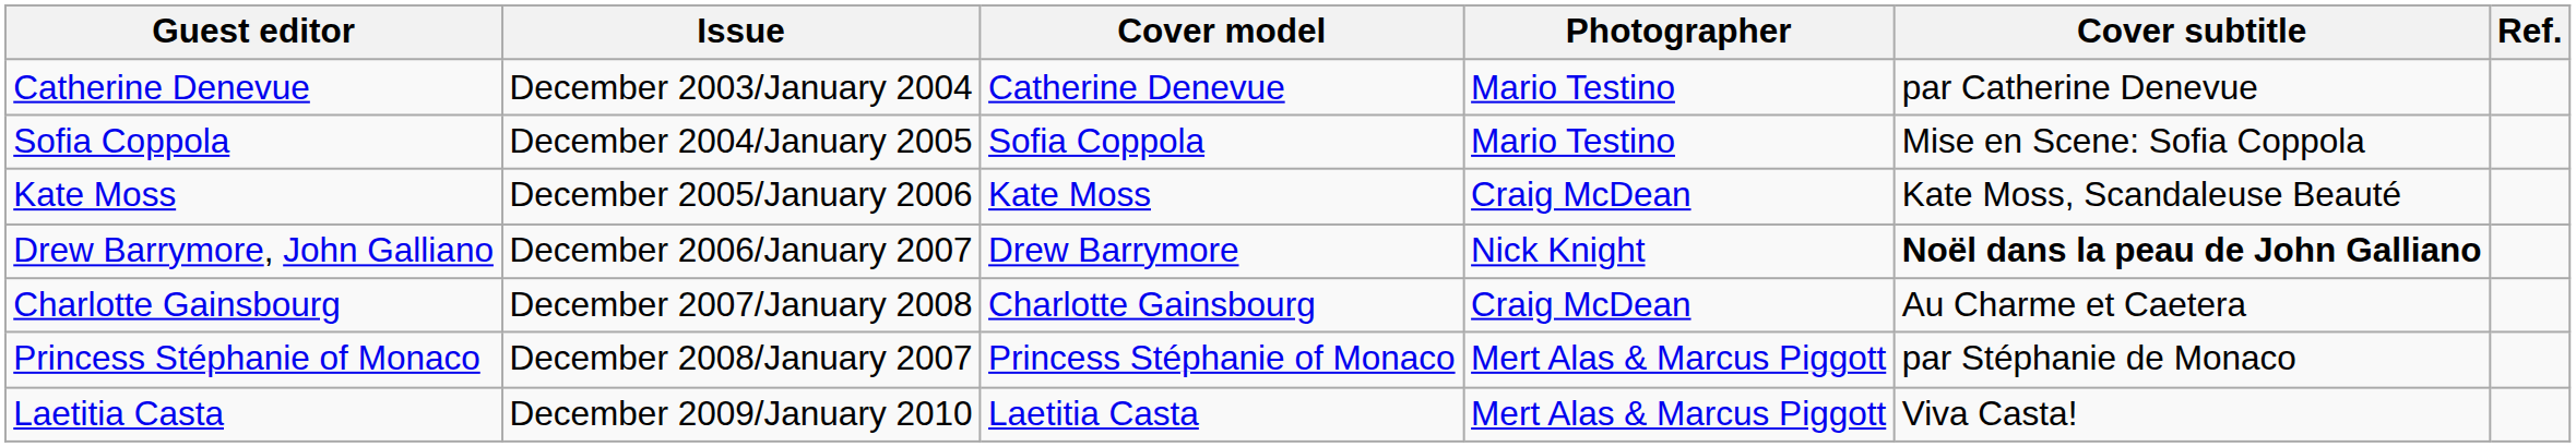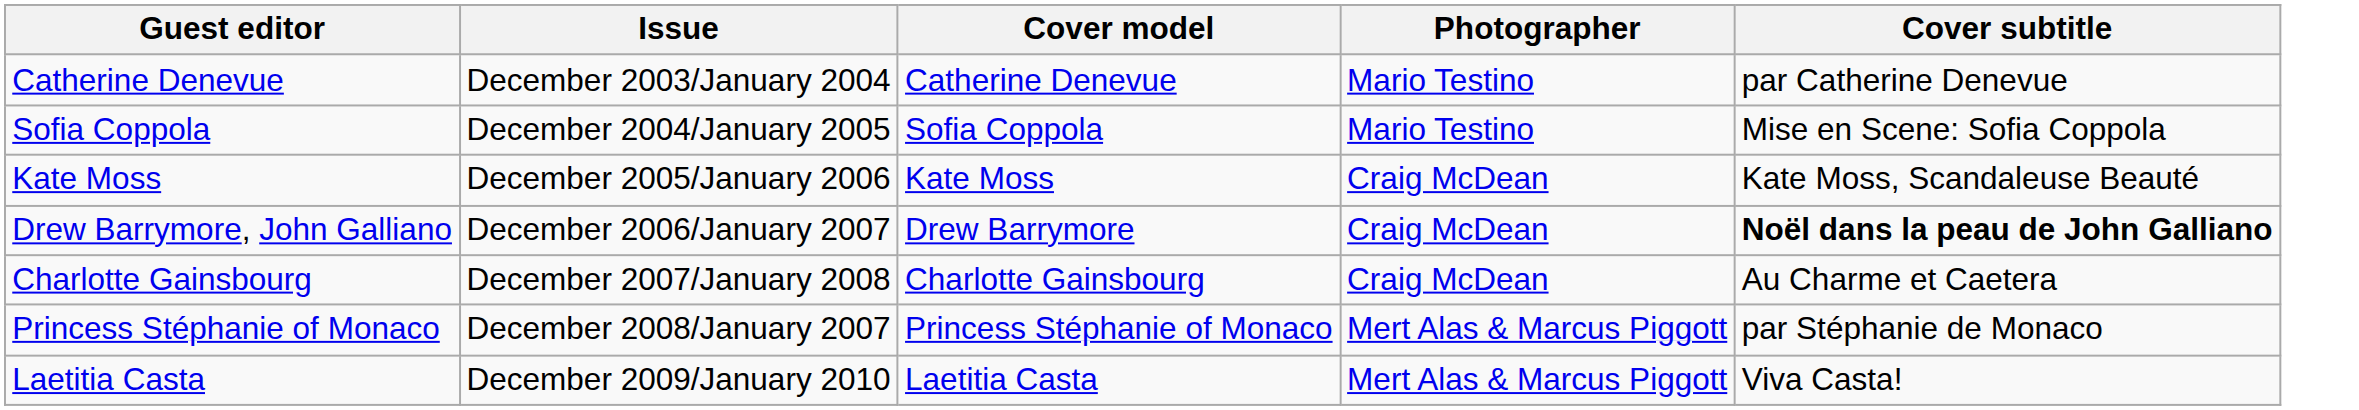- column: Ref.
Drew Barrymore, John Galliano | Photographer: Nick Knight -> Craig McDean
